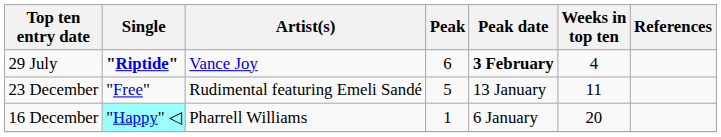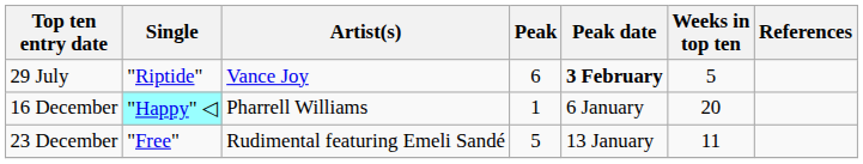29 July | Single: bold -> normal
29 July | Weeks in top ten: 4 -> 5
rows swapped: 16 December <-> 23 December
